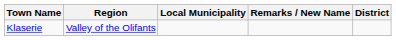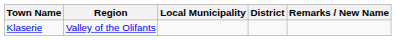columns swapped: District <-> Remarks / New Name
